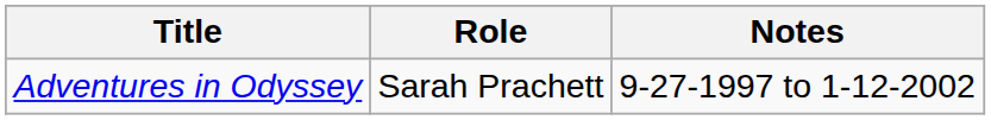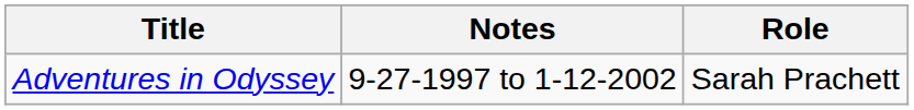columns swapped: Role <-> Notes
